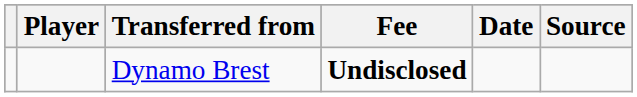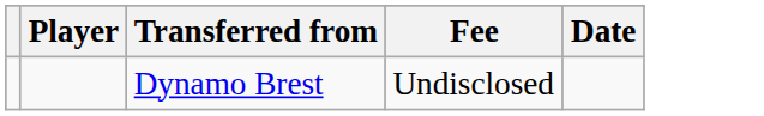- column: Source
Dynamo Brest | Fee: bold -> normal
